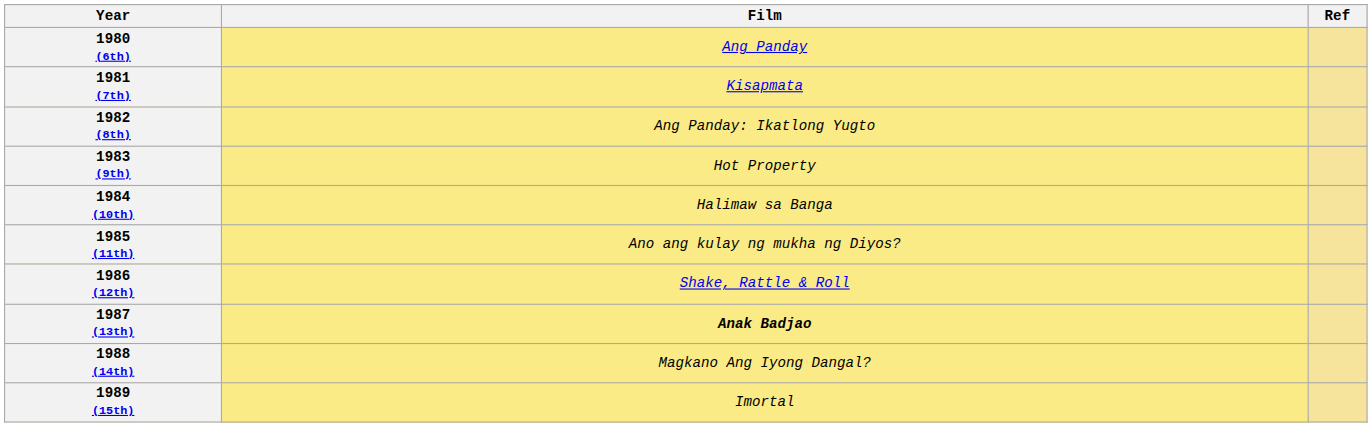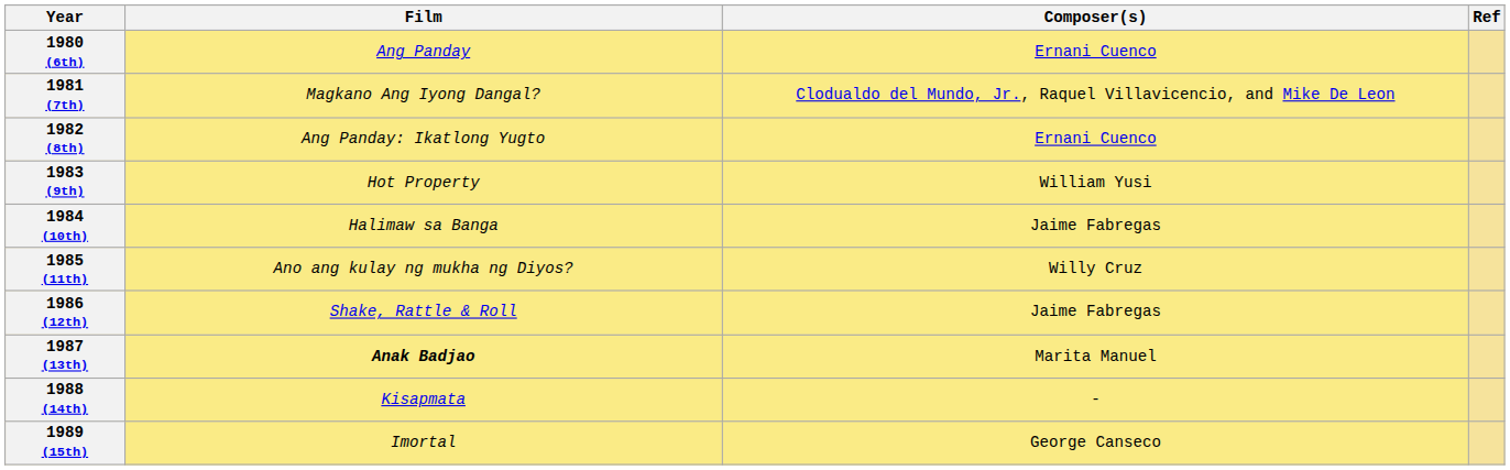+ column: Composer(s) | Ernani Cuenco | Clodualdo del Mundo, Jr., Raquel Villavicencio, and Mike De Leon | Ernani Cuenco | William Yusi | Jaime Fabregas | Willy Cruz | Jaime Fabregas | Marita Manuel | - | George Canseco
1981 (7th) | Film: Kisapmata -> Magkano Ang Iyong Dangal?
1988 (14th) | Film: Magkano Ang Iyong Dangal? -> Kisapmata
